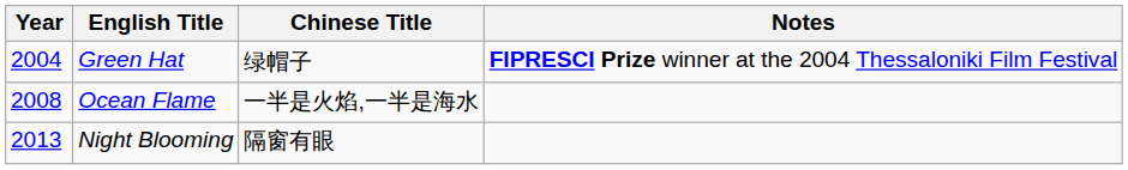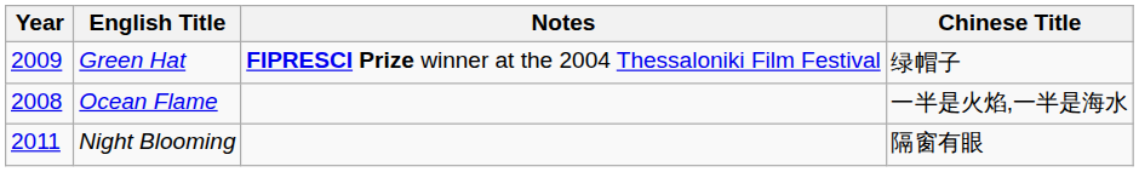columns swapped: Chinese Title <-> Notes
Green Hat | Year: 2004 -> 2009
Night Blooming | Year: 2013 -> 2011
